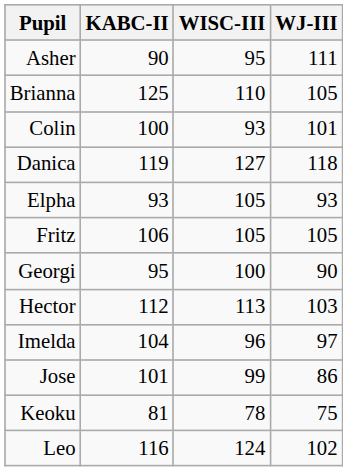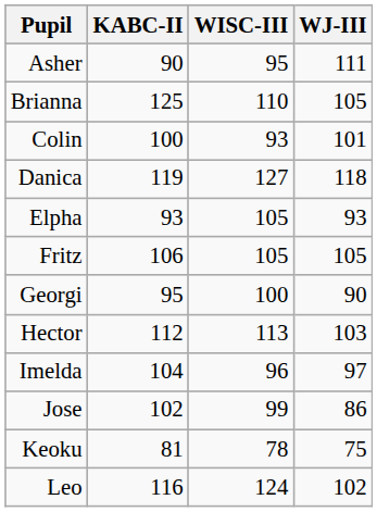Jose | KABC-II: 101 -> 102
